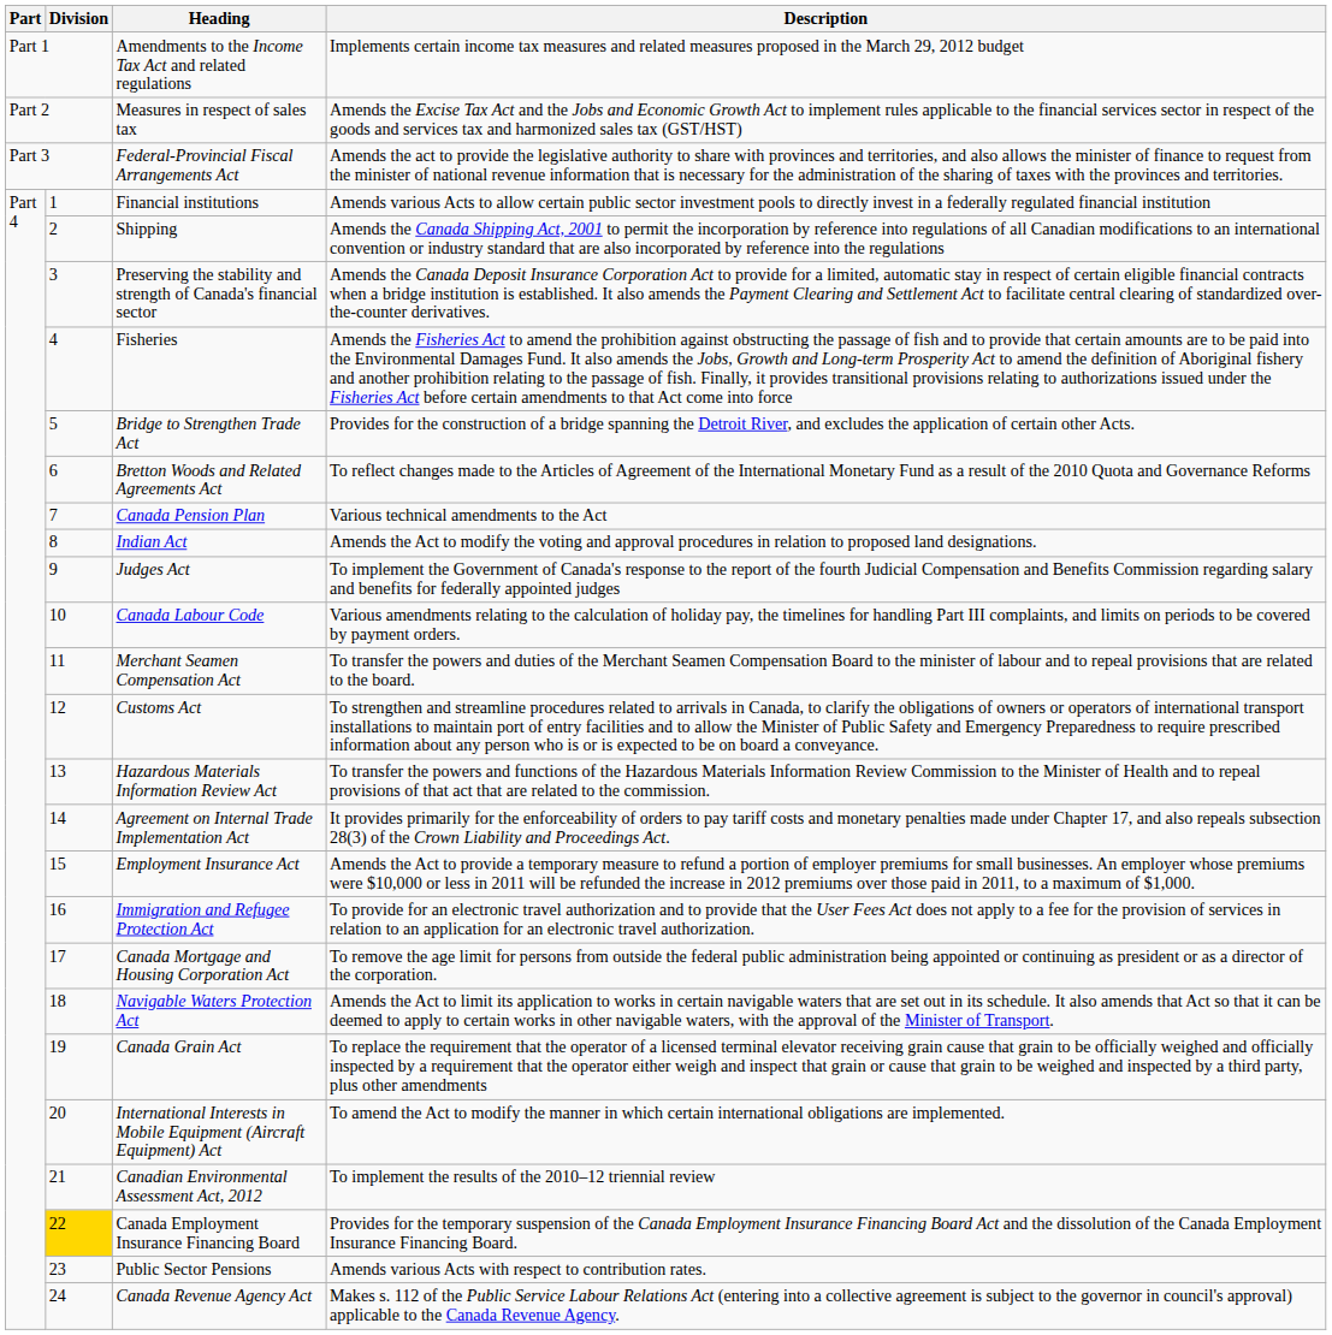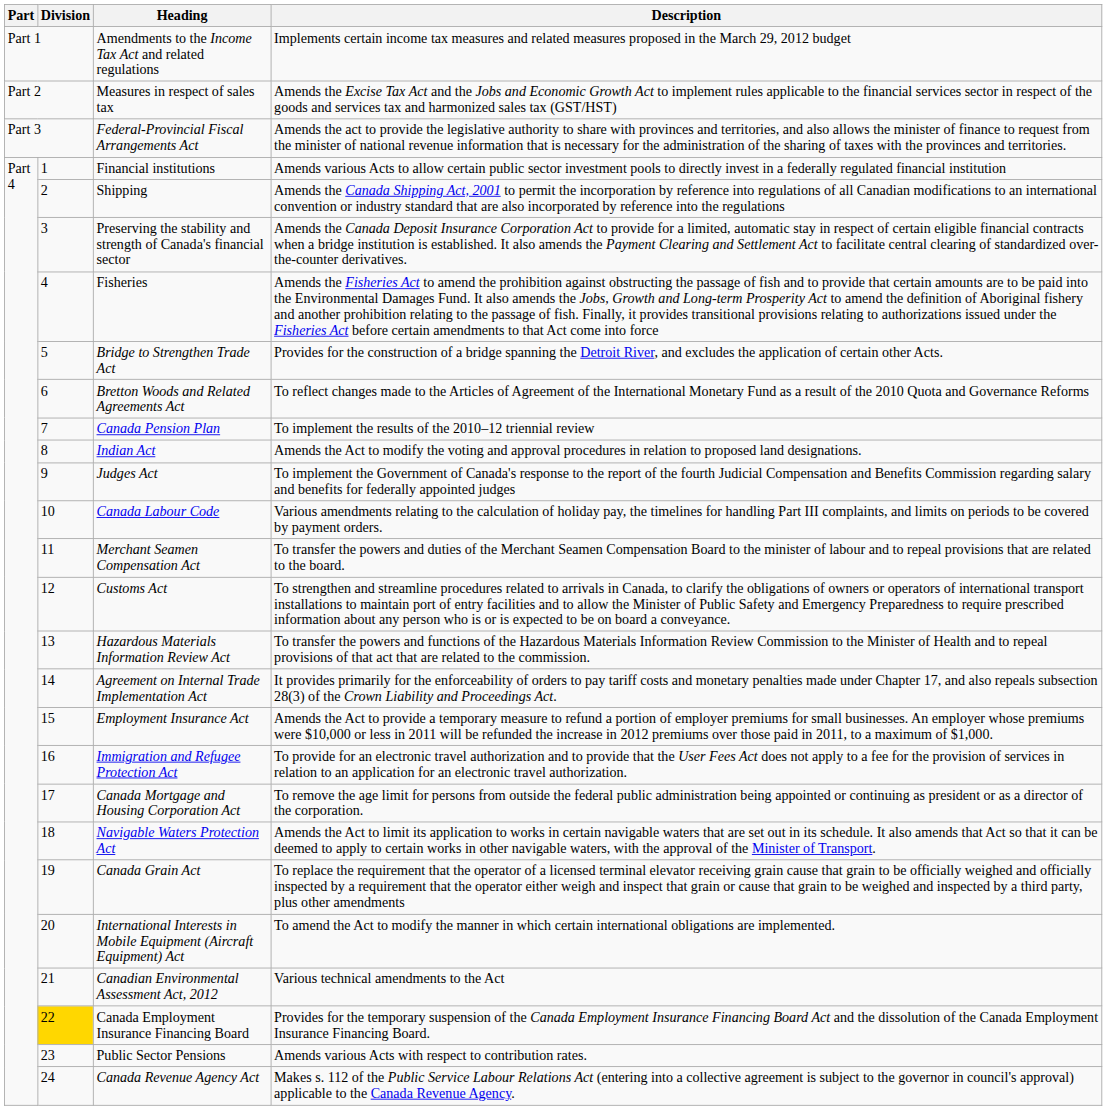Canada Pension Plan | Description: Various technical amendments to the Act -> To implement the results of the 2010–12 triennial review
Canadian Environmental Assessment Act, 2012 | Description: To implement the results of the 2010–12 triennial review -> Various technical amendments to the Act
